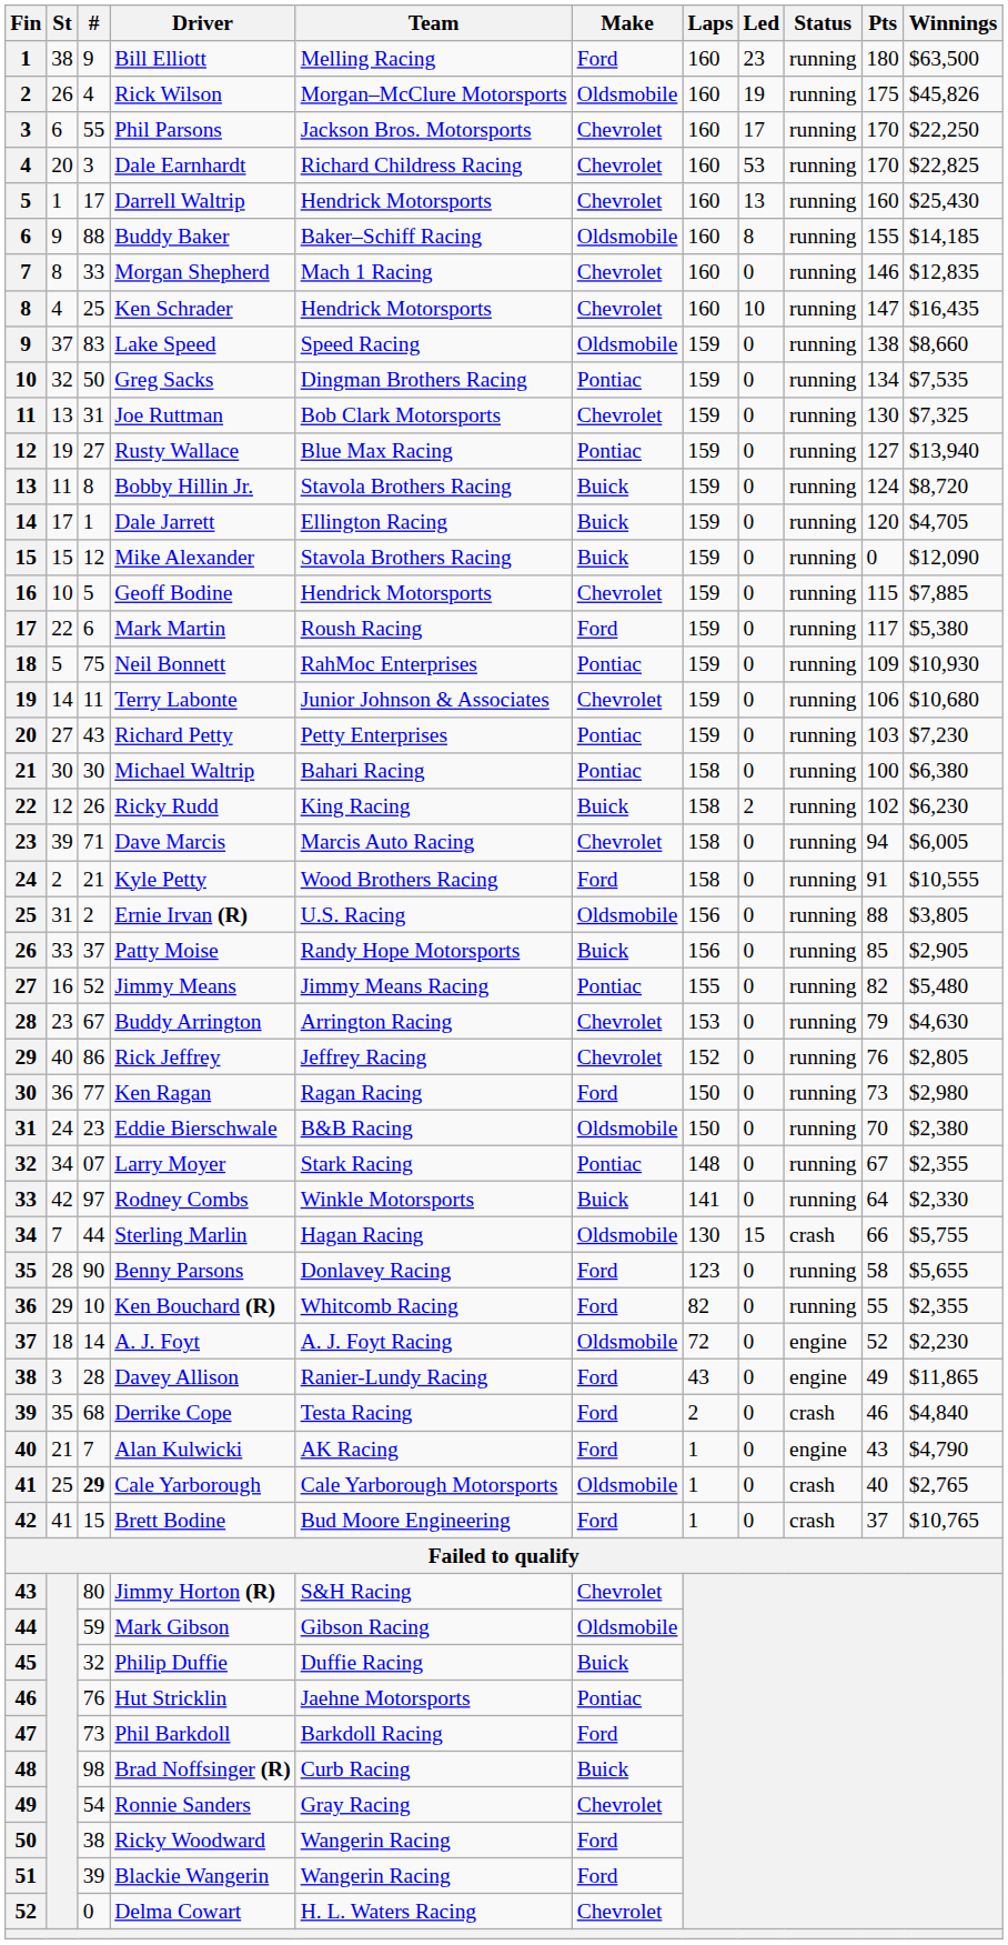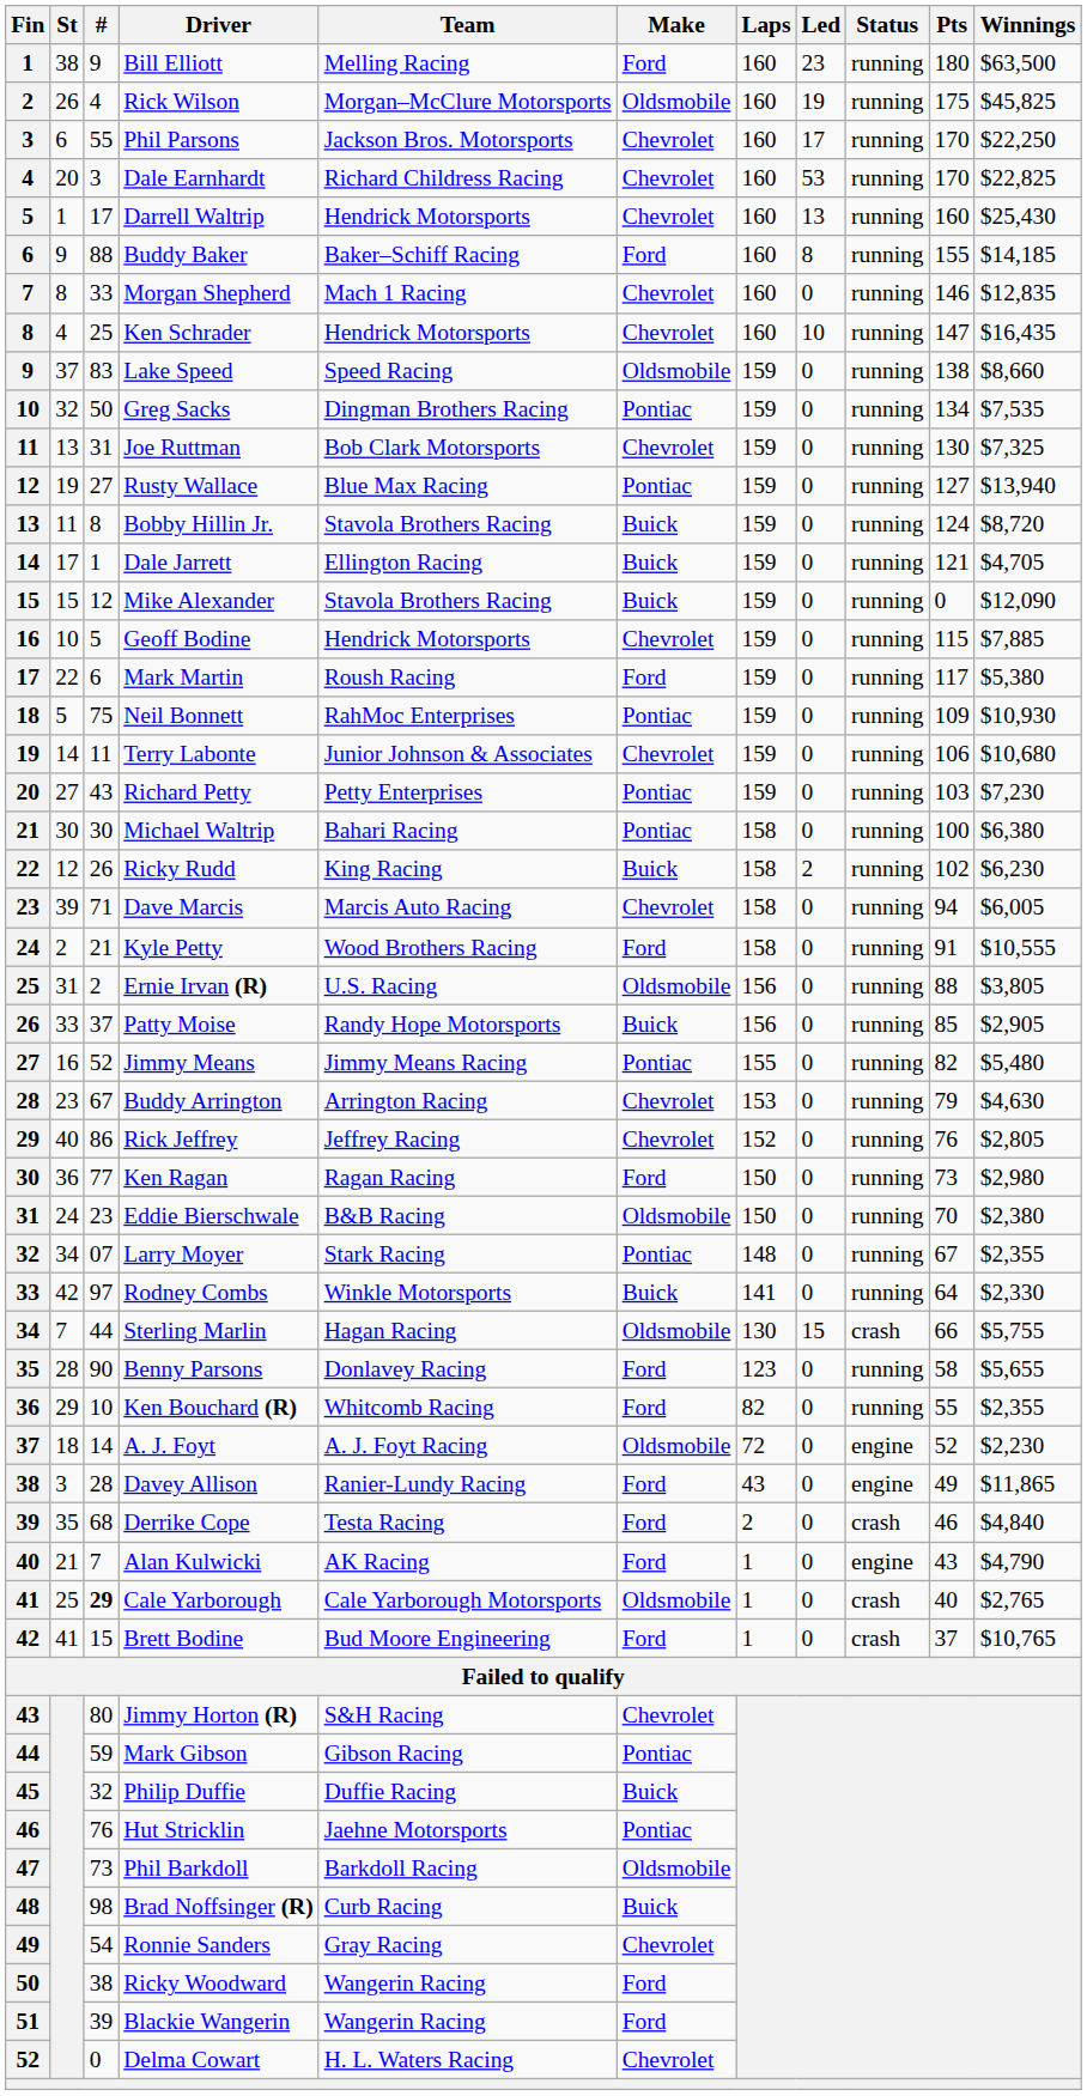Rick Wilson | Winnings: $45,826 -> $45,825
Buddy Baker | Make: Oldsmobile -> Ford
Dale Jarrett | Pts: 120 -> 121
Mark Gibson | Make: Oldsmobile -> Pontiac
Phil Barkdoll | Make: Ford -> Oldsmobile
